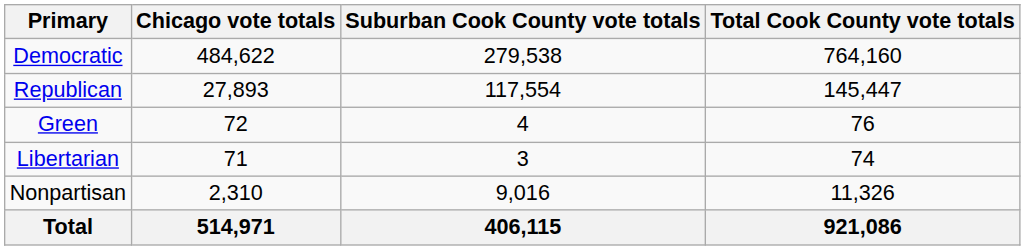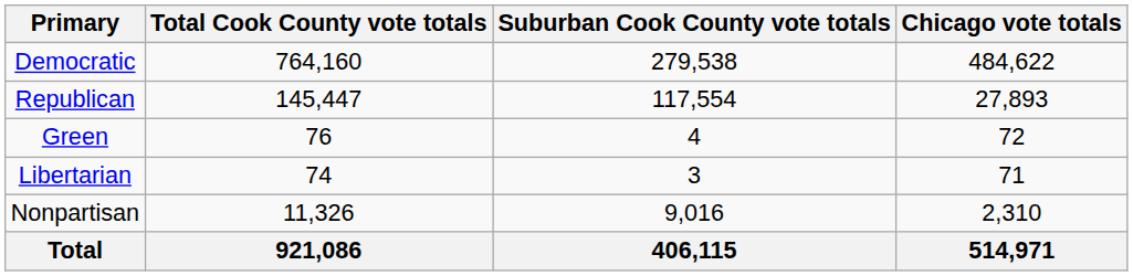columns swapped: Chicago vote totals <-> Total Cook County vote totals
